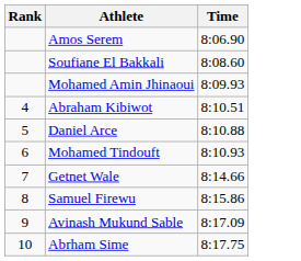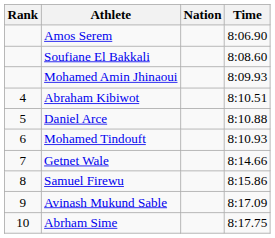+ column: Nation
